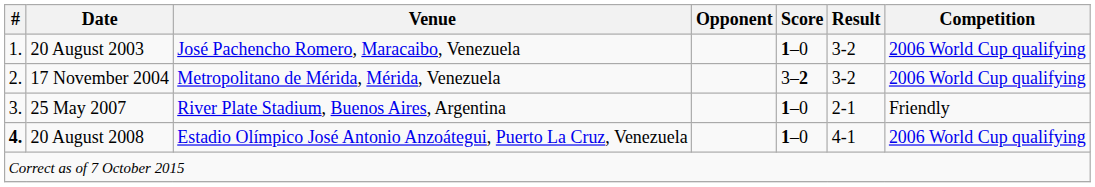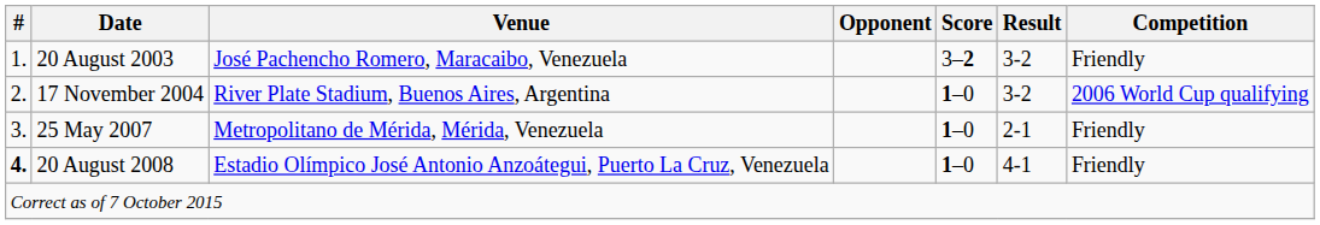20 August 2003 | Score: 1–0 -> 3–2
20 August 2003 | Competition: 2006 World Cup qualifying -> Friendly
17 November 2004 | Venue: Metropolitano de Mérida, Mérida, Venezuela -> River Plate Stadium, Buenos Aires, Argentina
17 November 2004 | Score: 3–2 -> 1–0
25 May 2007 | Venue: River Plate Stadium, Buenos Aires, Argentina -> Metropolitano de Mérida, Mérida, Venezuela
20 August 2008 | Competition: 2006 World Cup qualifying -> Friendly
